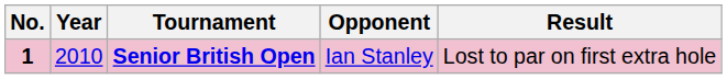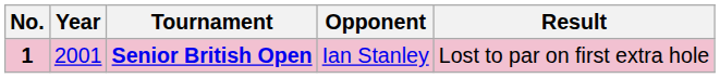Senior British Open | Year: 2010 -> 2001
